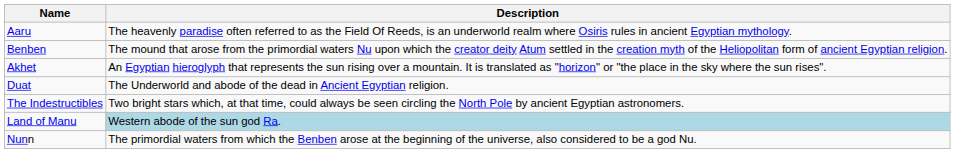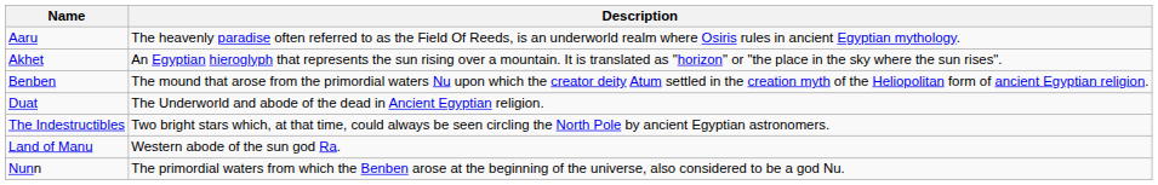rows swapped: Akhet <-> Benben
Land of Manu | Description: lightblue background -> no background
